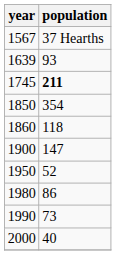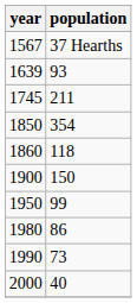1745 | population: bold -> normal
1900 | population: 147 -> 150
1950 | population: 52 -> 99
